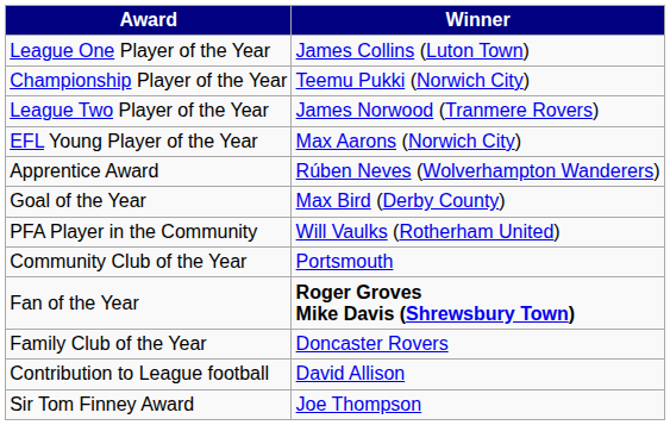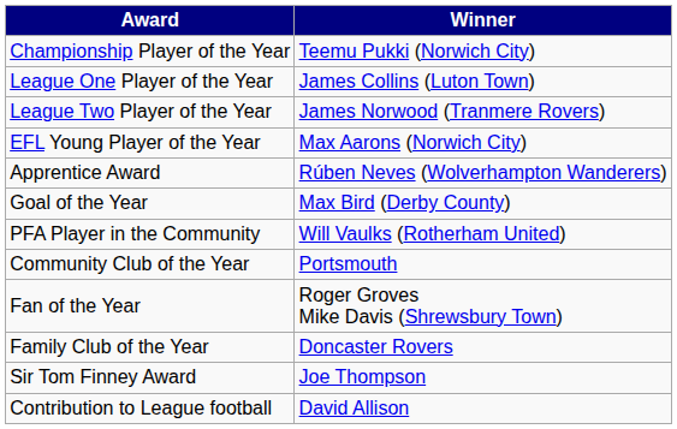rows swapped: Championship Player of the Year <-> League One Player of the Year
Fan of the Year | Winner: bold -> normal
rows swapped: Sir Tom Finney Award <-> Contribution to League football
